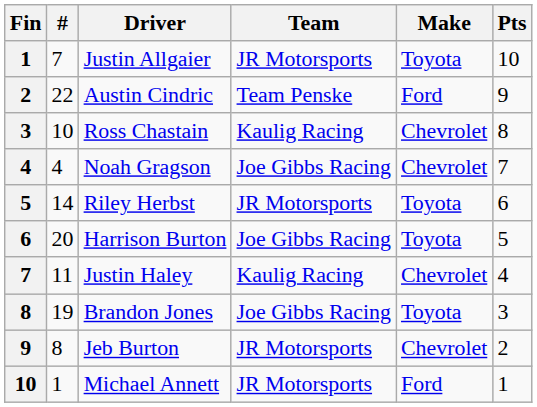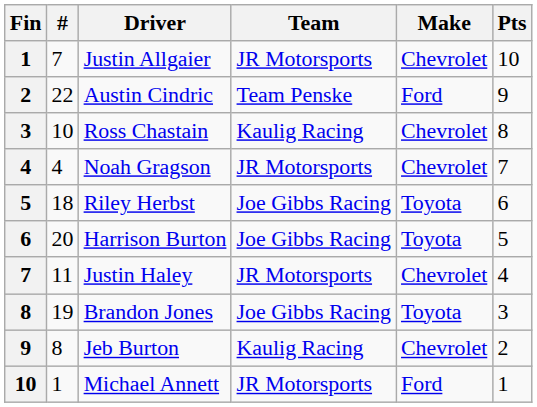Justin Allgaier | Make: Toyota -> Chevrolet
Noah Gragson | Team: Joe Gibbs Racing -> JR Motorsports
Riley Herbst | #: 14 -> 18
Riley Herbst | Team: JR Motorsports -> Joe Gibbs Racing
Justin Haley | Team: Kaulig Racing -> JR Motorsports
Jeb Burton | Team: JR Motorsports -> Kaulig Racing
